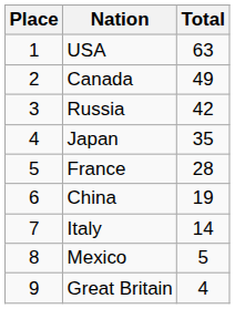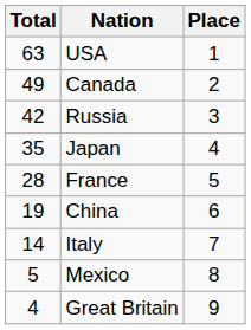columns swapped: Place <-> Total
